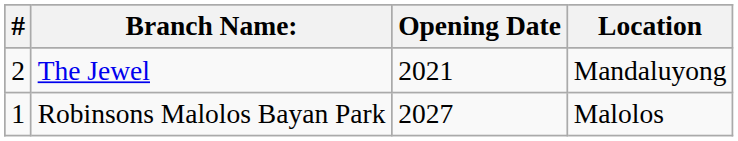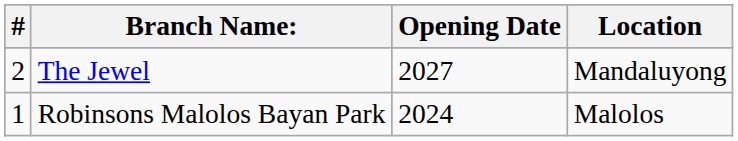The Jewel | Opening Date: 2021 -> 2027
Robinsons Malolos Bayan Park | Opening Date: 2027 -> 2024
